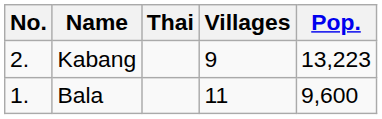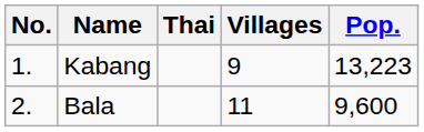Kabang | No.: 2. -> 1.
Bala | No.: 1. -> 2.
